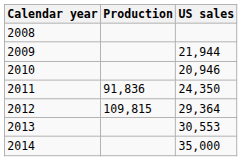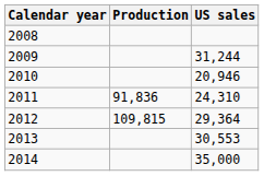2009 | US sales: 21,944 -> 31,244
2011 | US sales: 24,350 -> 24,310
